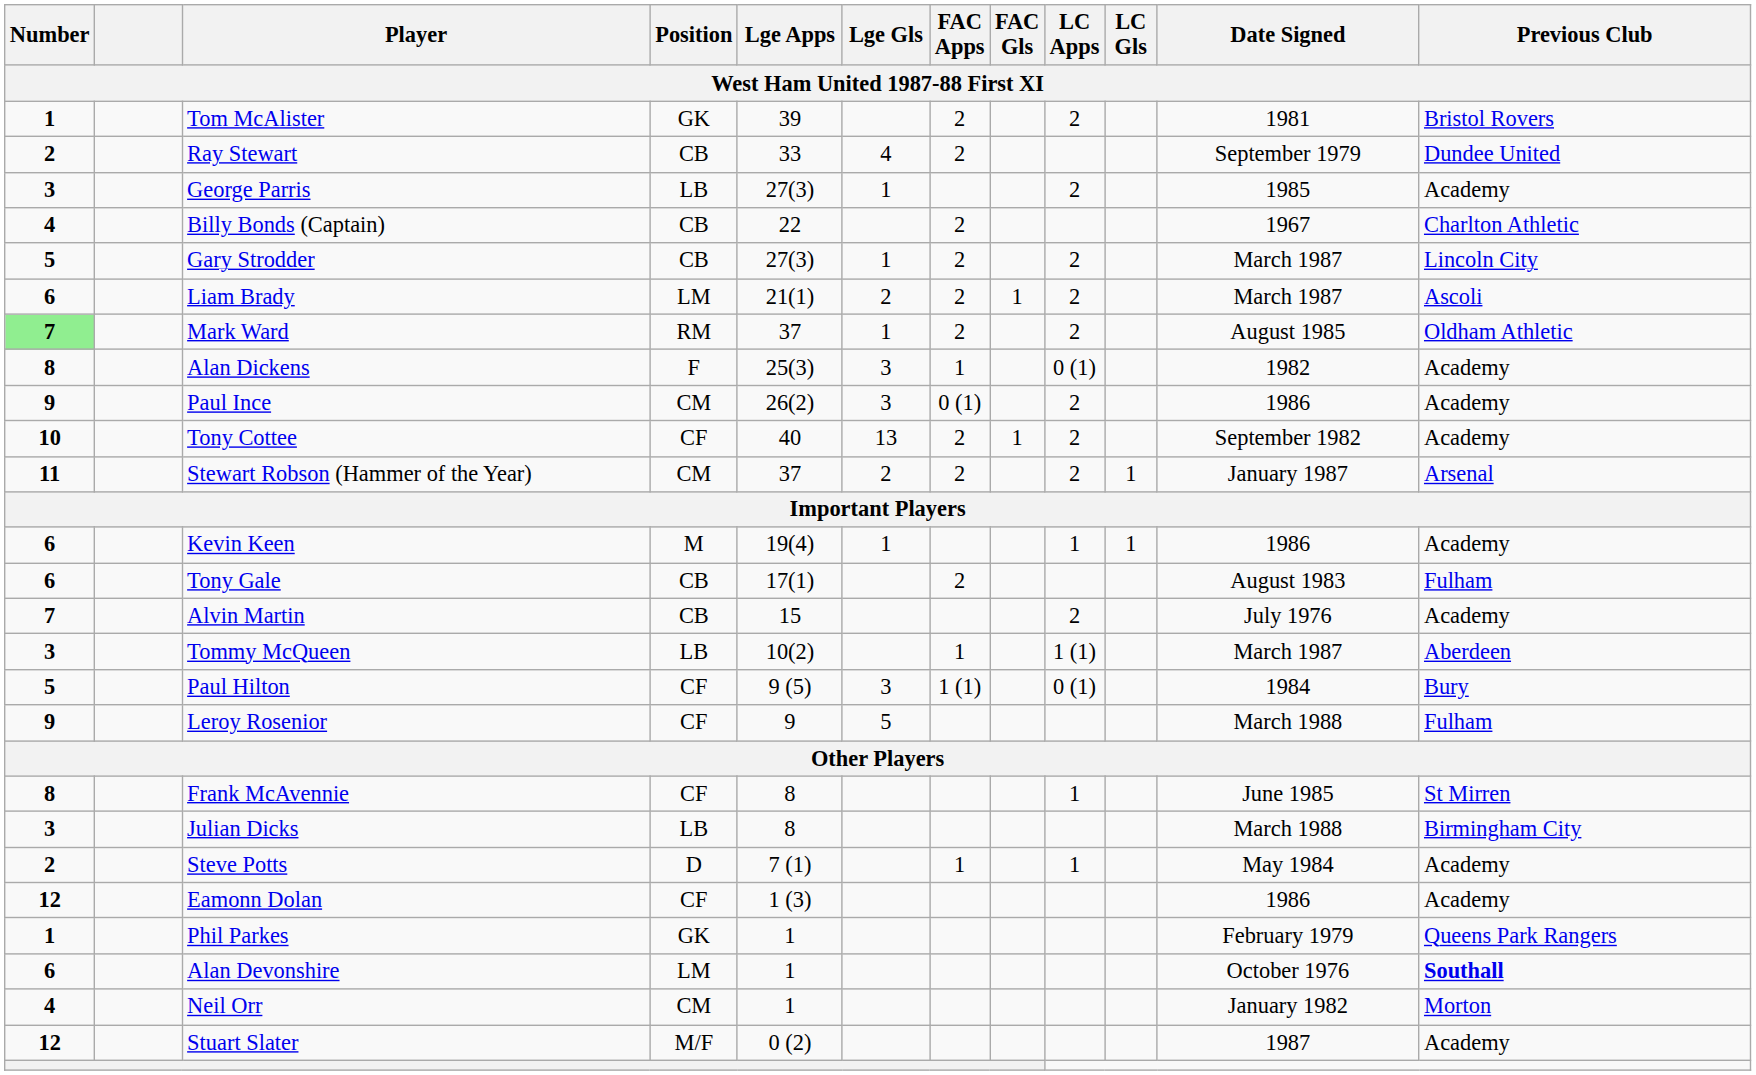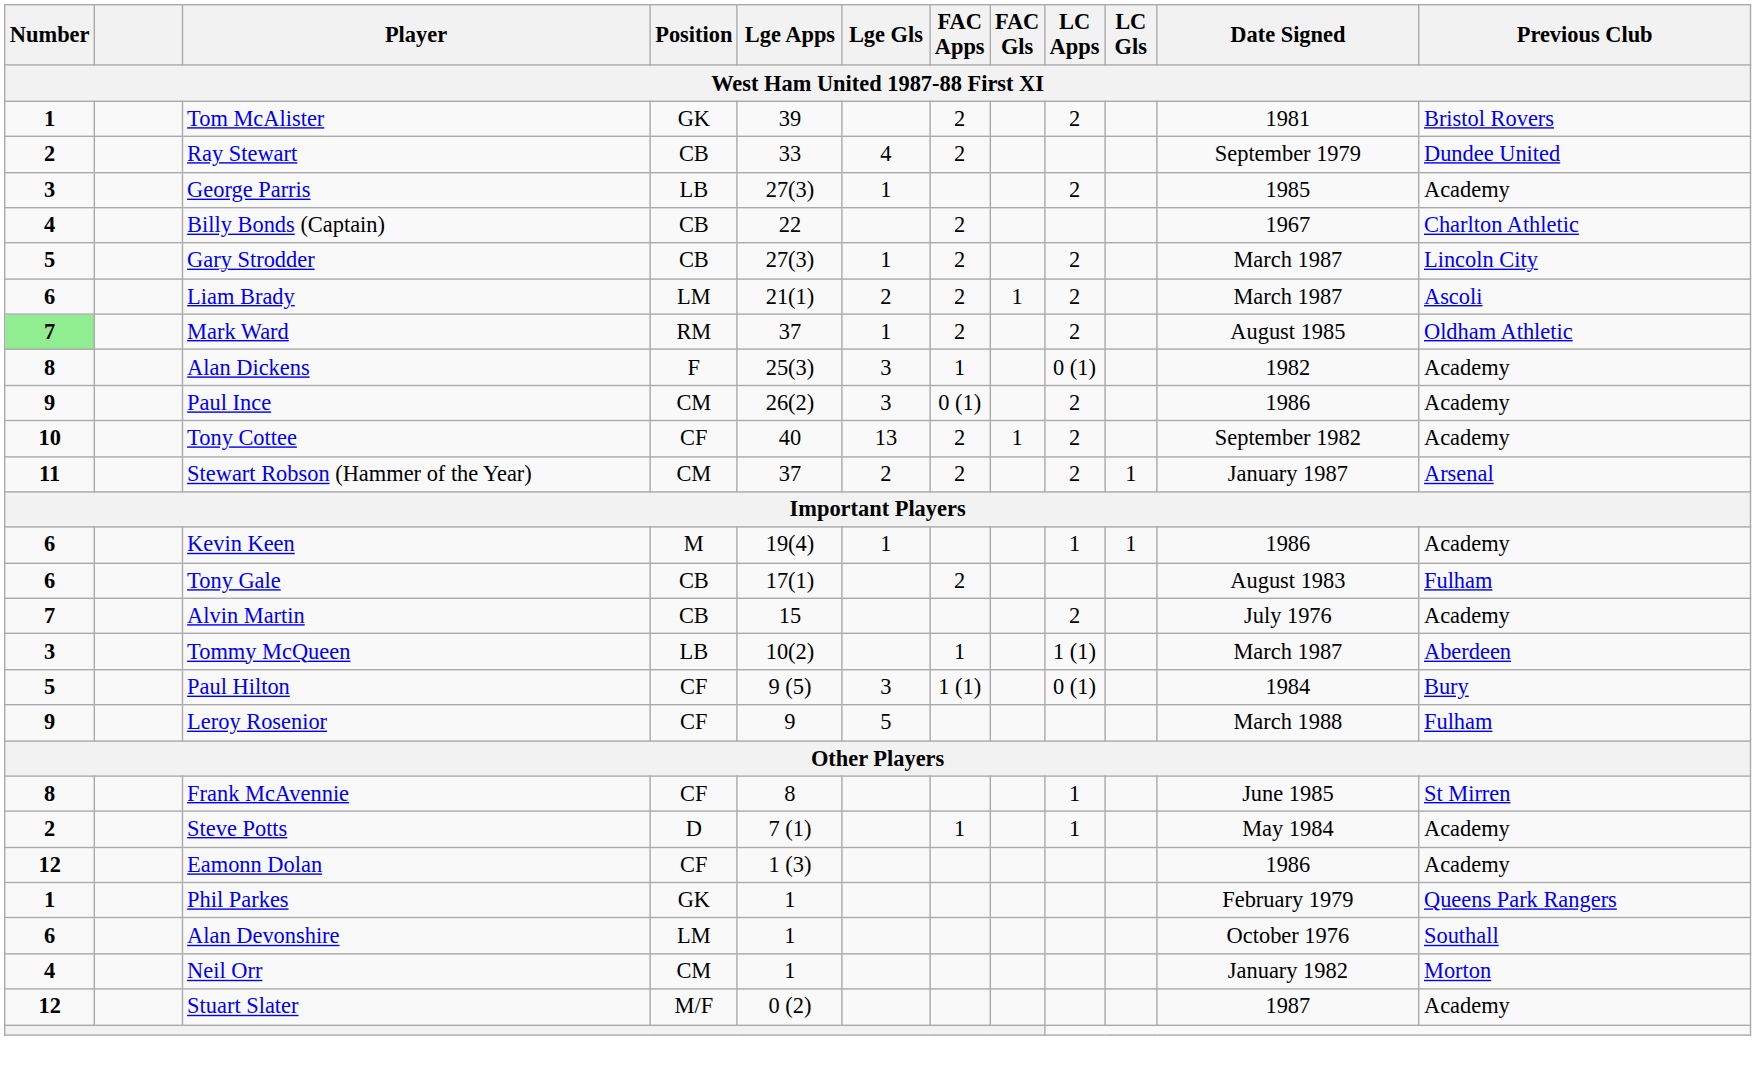- row: 3 | Julian Dicks | LB | 8 | March 1988 | Birmingham City
Alan Devonshire | Previous Club: bold -> normal
